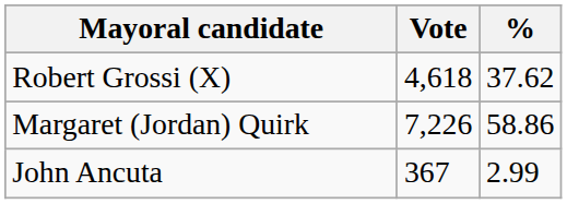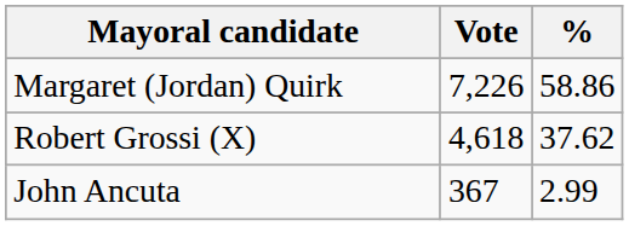rows swapped: Margaret (Jordan) Quirk <-> Robert Grossi (X)
